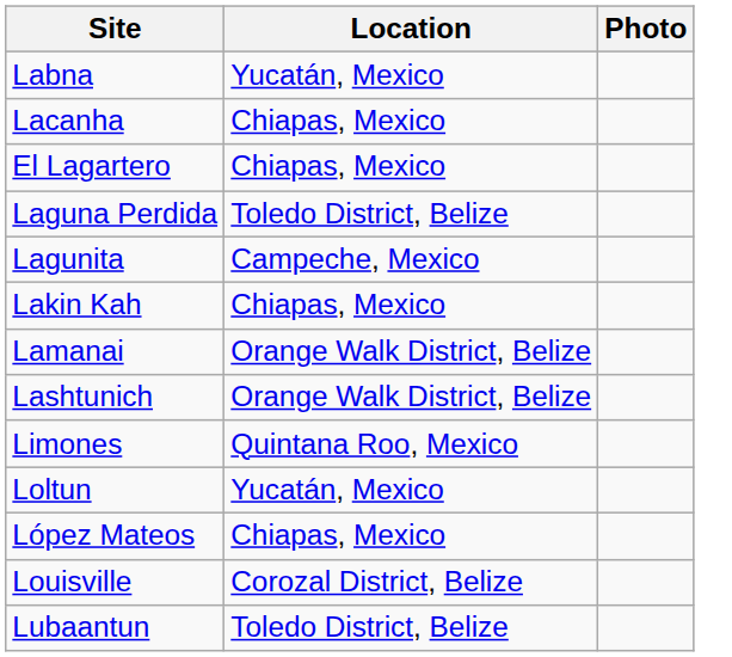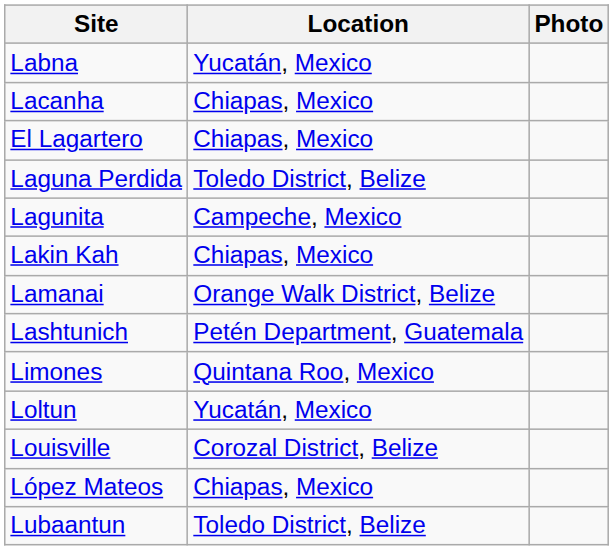Lashtunich | Location: Orange Walk District, Belize -> Petén Department, Guatemala
rows swapped: López Mateos <-> Louisville
